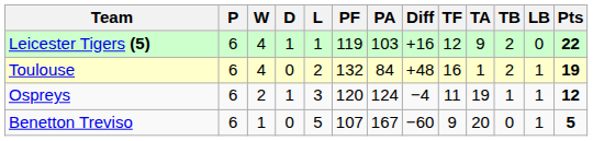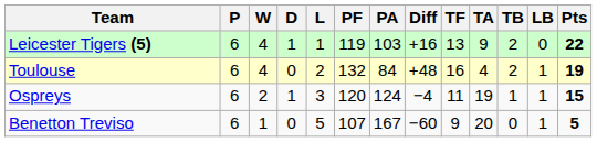Leicester Tigers (5) | TF: 12 -> 13
Toulouse | TA: 1 -> 4
Ospreys | Pts: 12 -> 15
